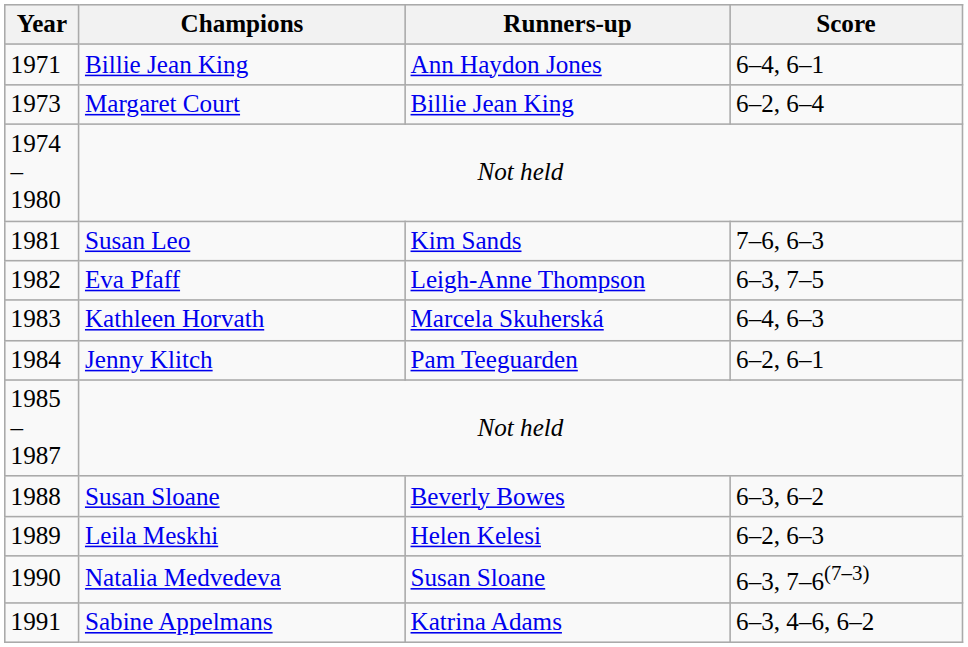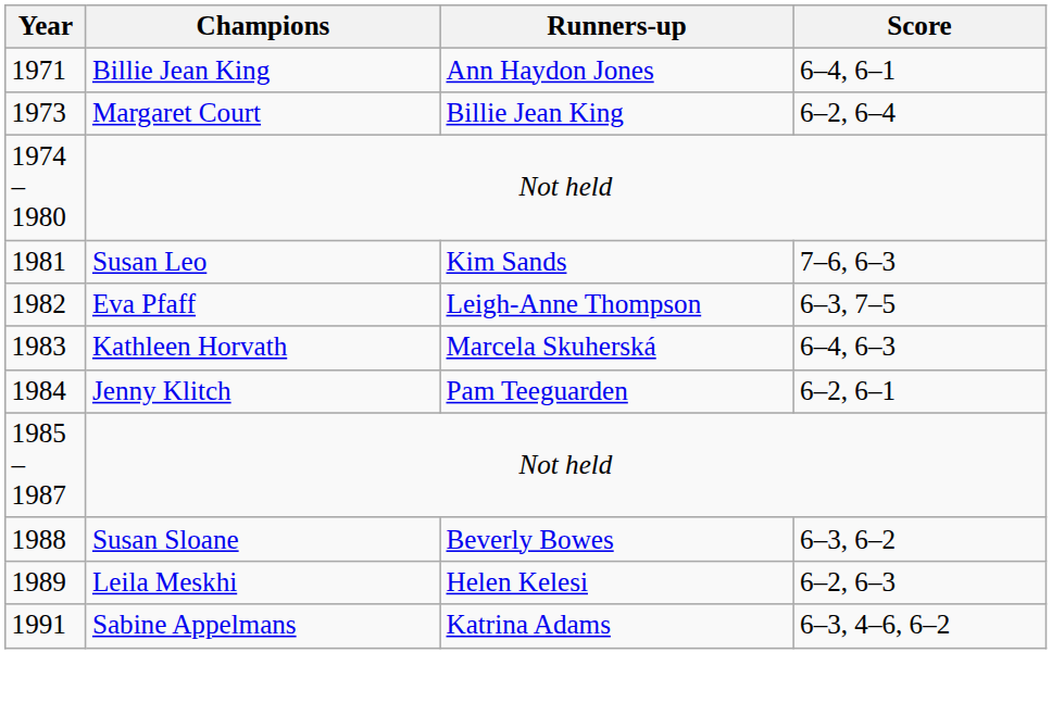- row: 1990 | Natalia Medvedeva | Susan Sloane | 6–3, 7–6(7–3)
